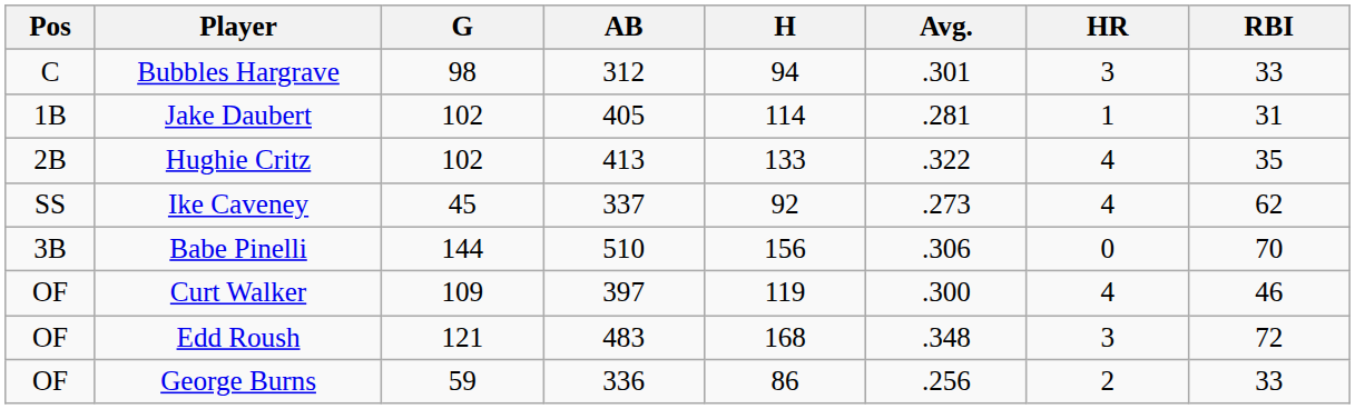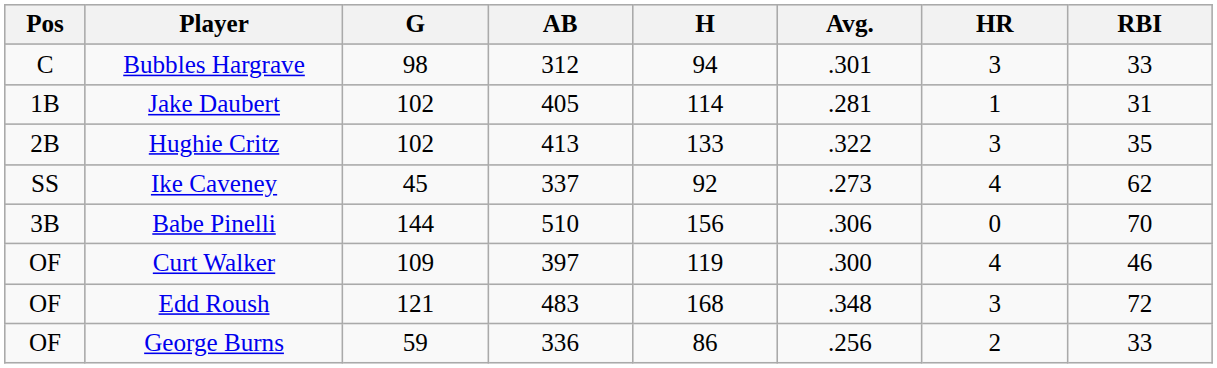Hughie Critz | HR: 4 -> 3
